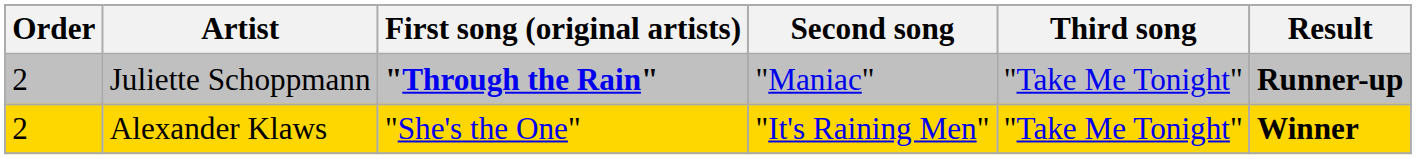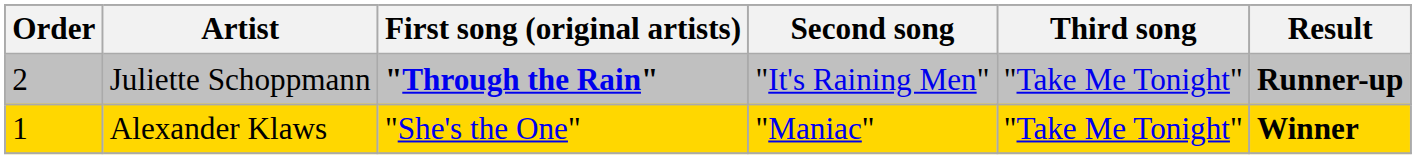Juliette Schoppmann | Second song: "Maniac" -> "It's Raining Men"
Alexander Klaws | Order: 2 -> 1
Alexander Klaws | Second song: "It's Raining Men" -> "Maniac"
